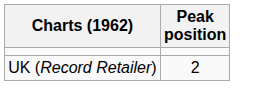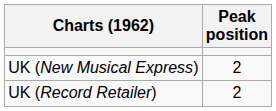+ row: UK (New Musical Express) | 2
